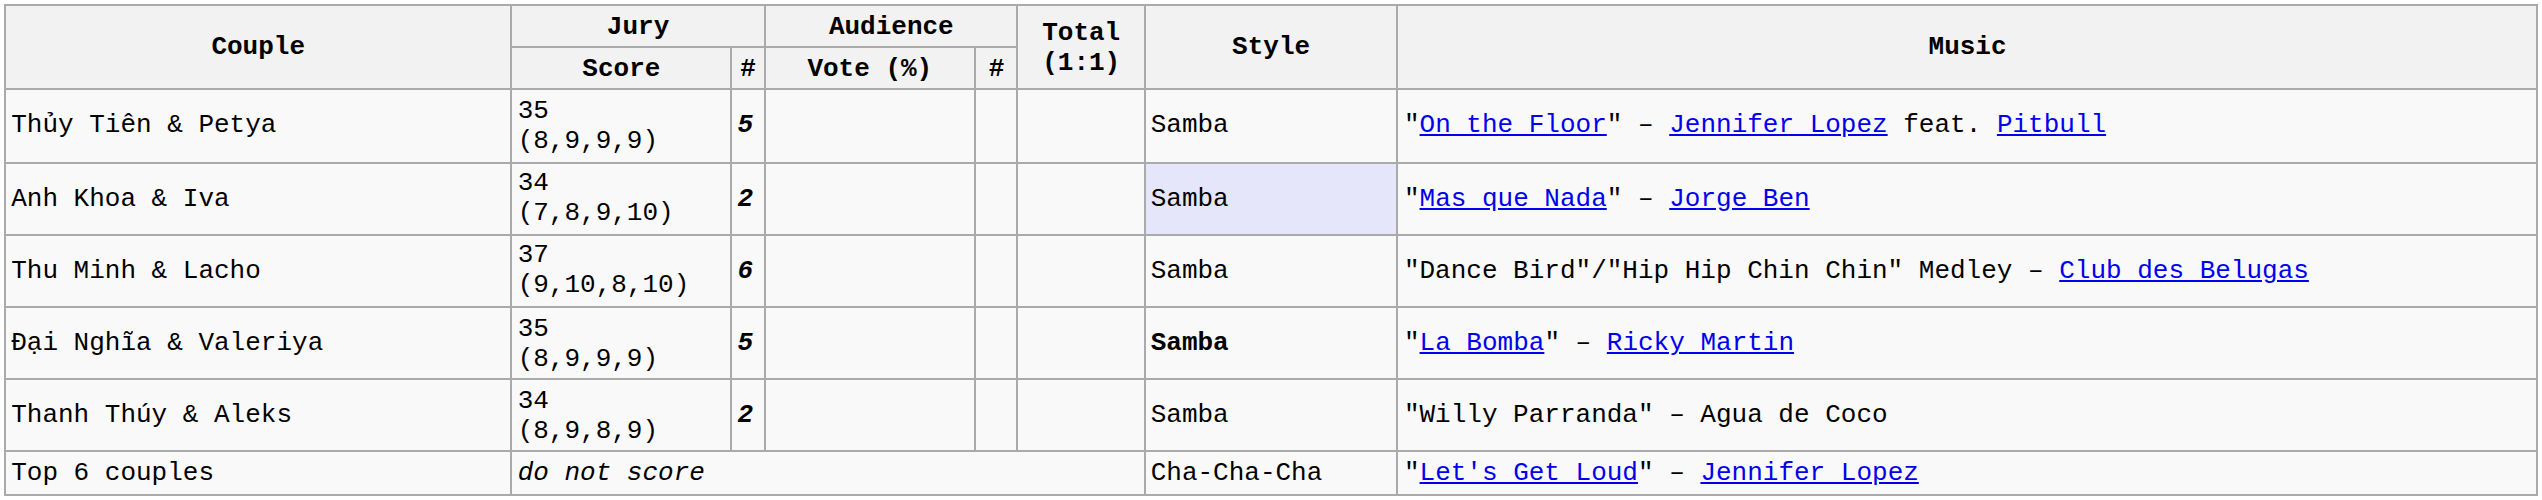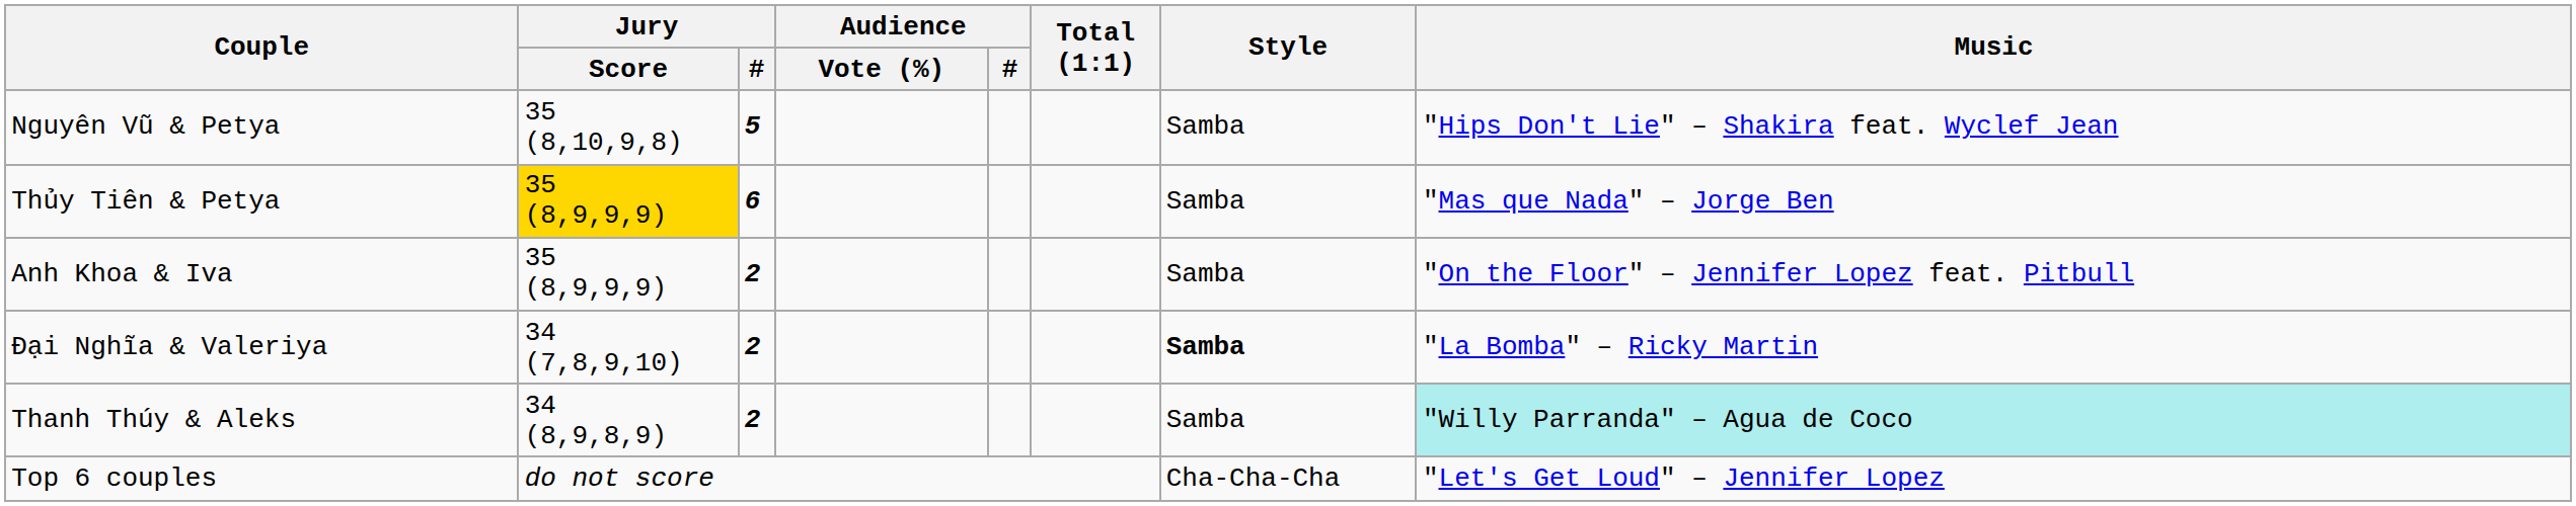+ row: Nguyên Vũ & Petya | 35 (8,10,9,8) | 5 | Samba | "Hips Don't Lie" – Shakira feat. Wyclef Jean
Thủy Tiên & Petya | Jury / Score: no background -> gold background
Thủy Tiên & Petya | Jury / #: 5 -> 6
Thủy Tiên & Petya | Music: "On the Floor" – Jennifer Lopez feat. Pitbull -> "Mas que Nada" – Jorge Ben
Anh Khoa & Iva | Jury / Score: 34 (7,8,9,10) -> 35 (8,9,9,9)
Anh Khoa & Iva | Style: lavender background -> no background
Anh Khoa & Iva | Music: "Mas que Nada" – Jorge Ben -> "On the Floor" – Jennifer Lopez feat. Pitbull
- row: Thu Minh & Lacho | 37 (9,10,8,10) | 6 | Samba | "Dance Bird"/"Hip Hip Chin Chin" Medley – Club des Belugas
Đại Nghĩa & Valeriya | Jury / Score: 35 (8,9,9,9) -> 34 (7,8,9,10)
Đại Nghĩa & Valeriya | Jury / #: 5 -> 2
Thanh Thúy & Aleks | Music: no background -> paleturquoise background
